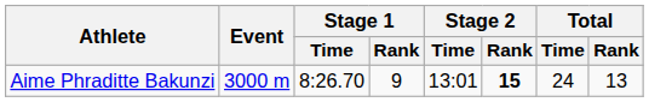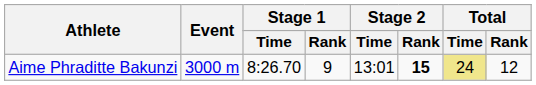Aime Phraditte Bakunzi | Total / Time: no background -> khaki background
Aime Phraditte Bakunzi | Total / Rank: 13 -> 12
